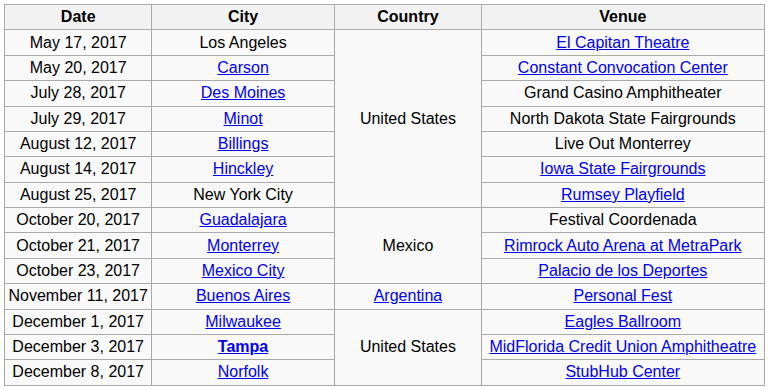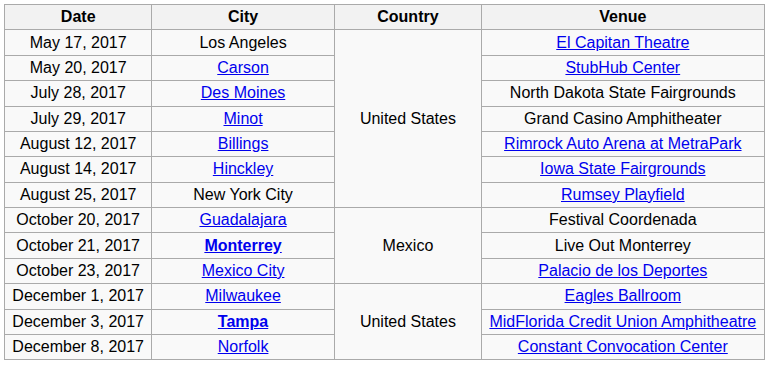May 20, 2017 | Venue: Constant Convocation Center -> StubHub Center
July 28, 2017 | Venue: Grand Casino Amphitheater -> North Dakota State Fairgrounds
July 29, 2017 | Venue: North Dakota State Fairgrounds -> Grand Casino Amphitheater
August 12, 2017 | Venue: Live Out Monterrey -> Rimrock Auto Arena at MetraPark
October 21, 2017 | City: normal -> bold
October 21, 2017 | Venue: Rimrock Auto Arena at MetraPark -> Live Out Monterrey
- row: November 11, 2017 | Buenos Aires | Argentina | Personal Fest
December 8, 2017 | Venue: StubHub Center -> Constant Convocation Center
